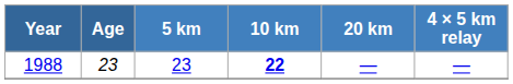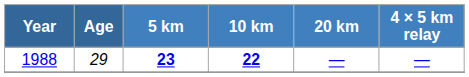1988 | Age: 23 -> 29
1988 | 5 km: normal -> bold
